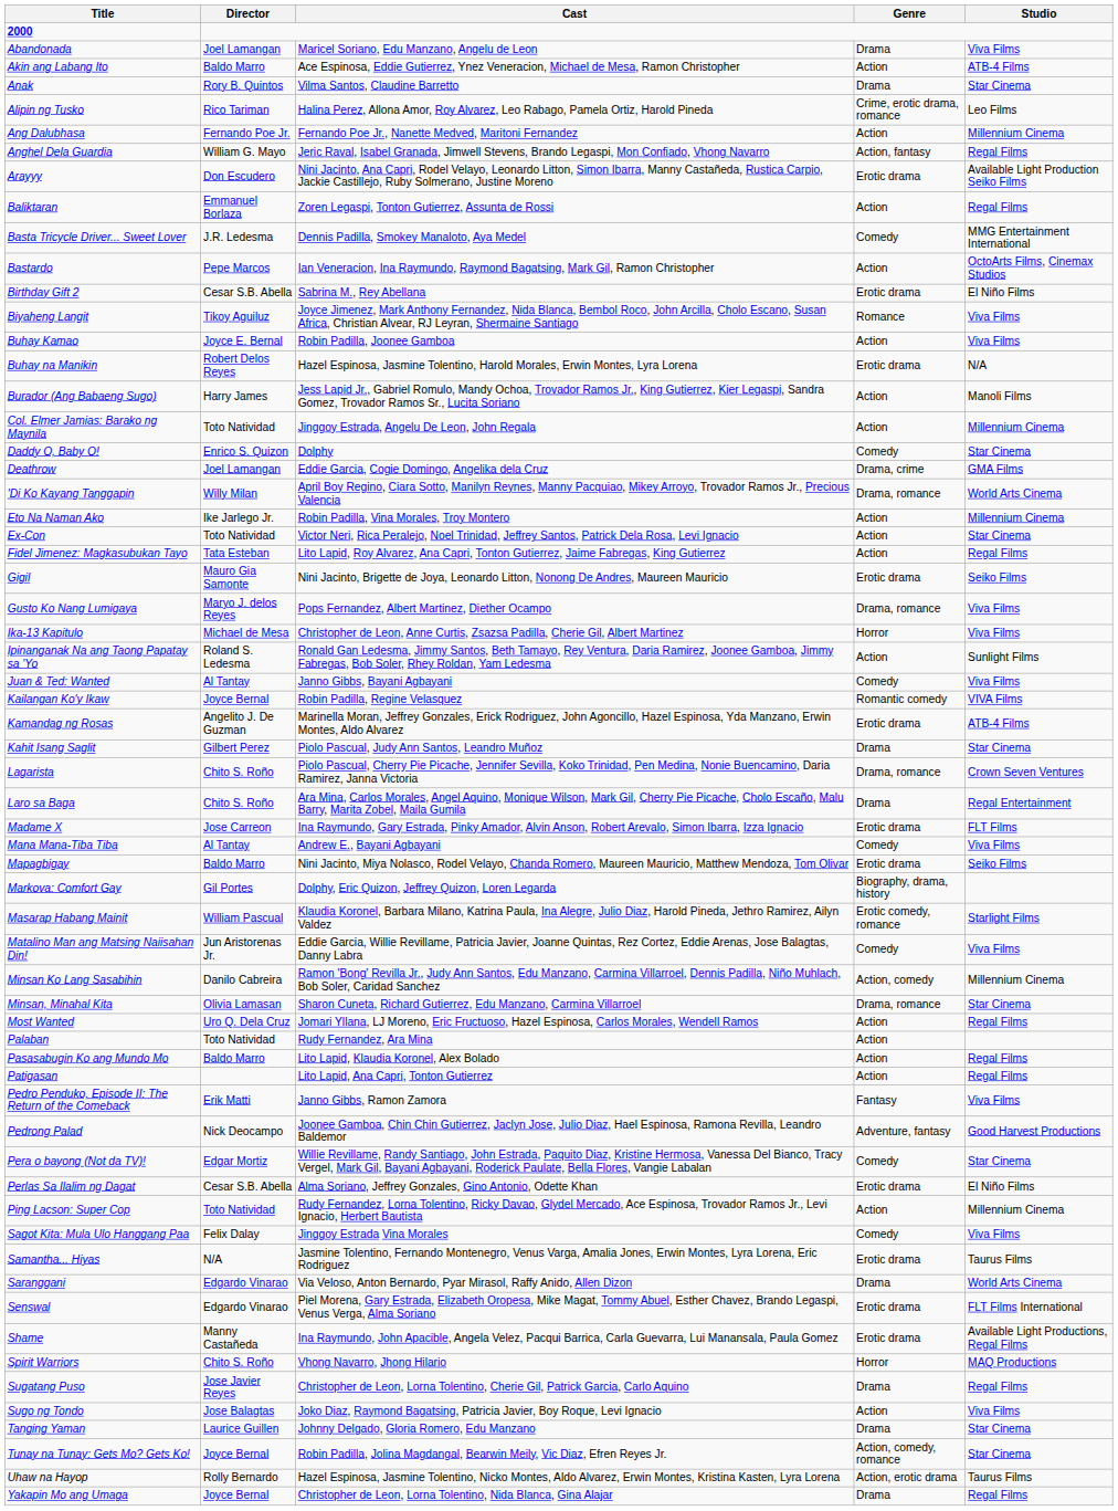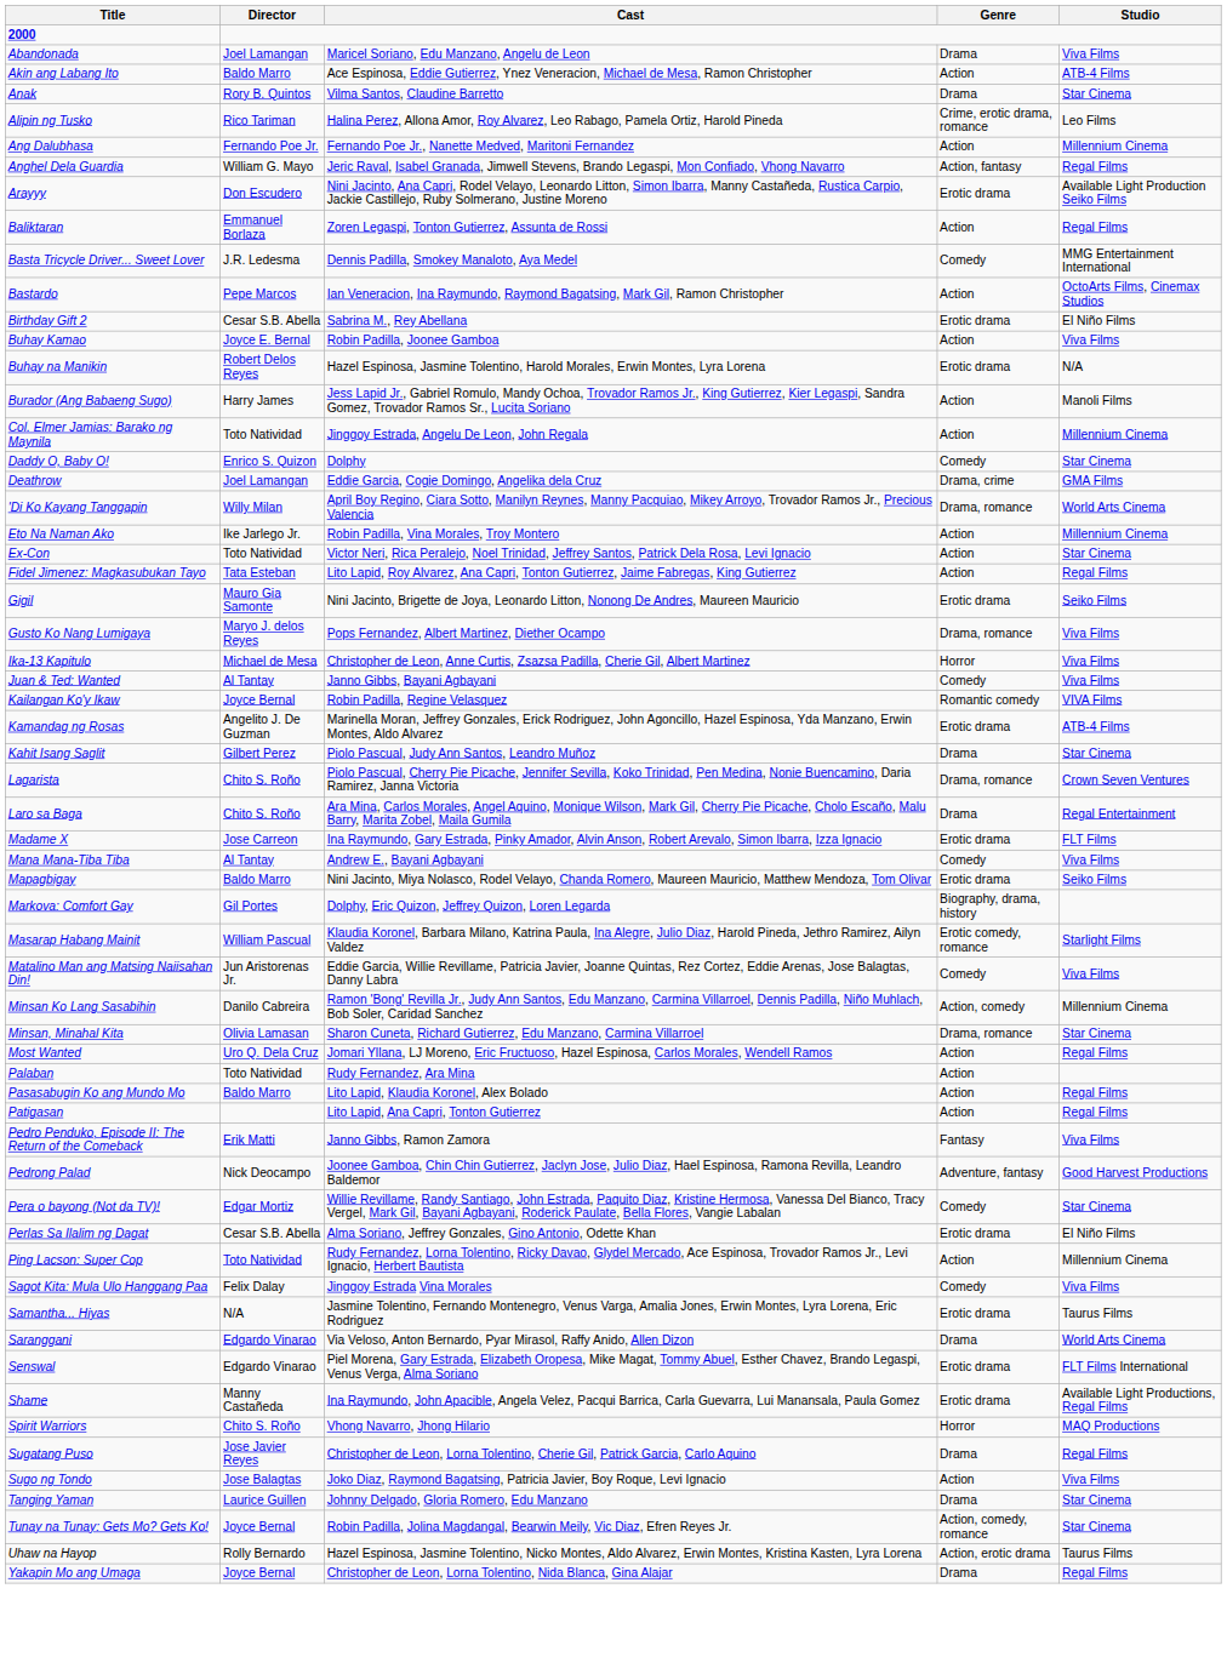- row: Biyaheng Langit | Tikoy Aguiluz | Joyce Jimenez, Mark Anthony Fernandez, Nida Blanca, Bembol Roco, John Arcilla, Cholo Escano, Susan Africa, Christian Alvear, RJ Leyran, Shermaine Santiago | Romance | Viva Films
- row: Ipinanganak Na ang Taong Papatay sa 'Yo | Roland S. Ledesma | Ronald Gan Ledesma, Jimmy Santos, Beth Tamayo, Rey Ventura, Daria Ramirez, Joonee Gamboa, Jimmy Fabregas, Bob Soler, Rhey Roldan, Yam Ledesma | Action | Sunlight Films
